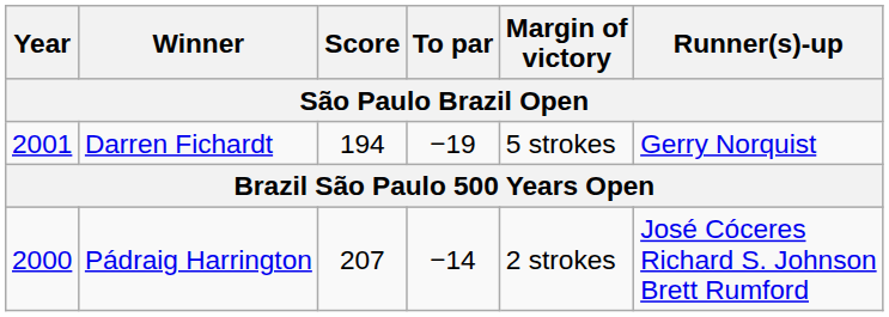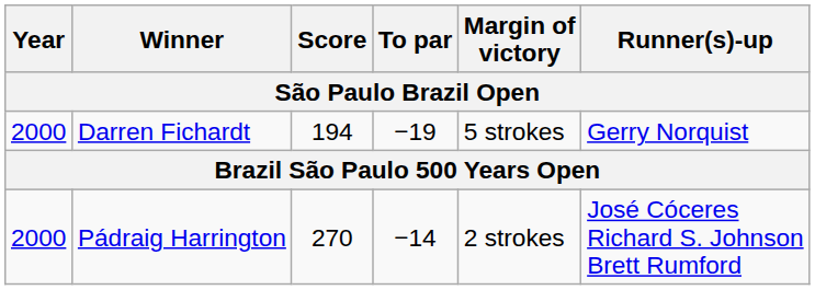Darren Fichardt | Year: 2001 -> 2000
Pádraig Harrington | Score: 207 -> 270
